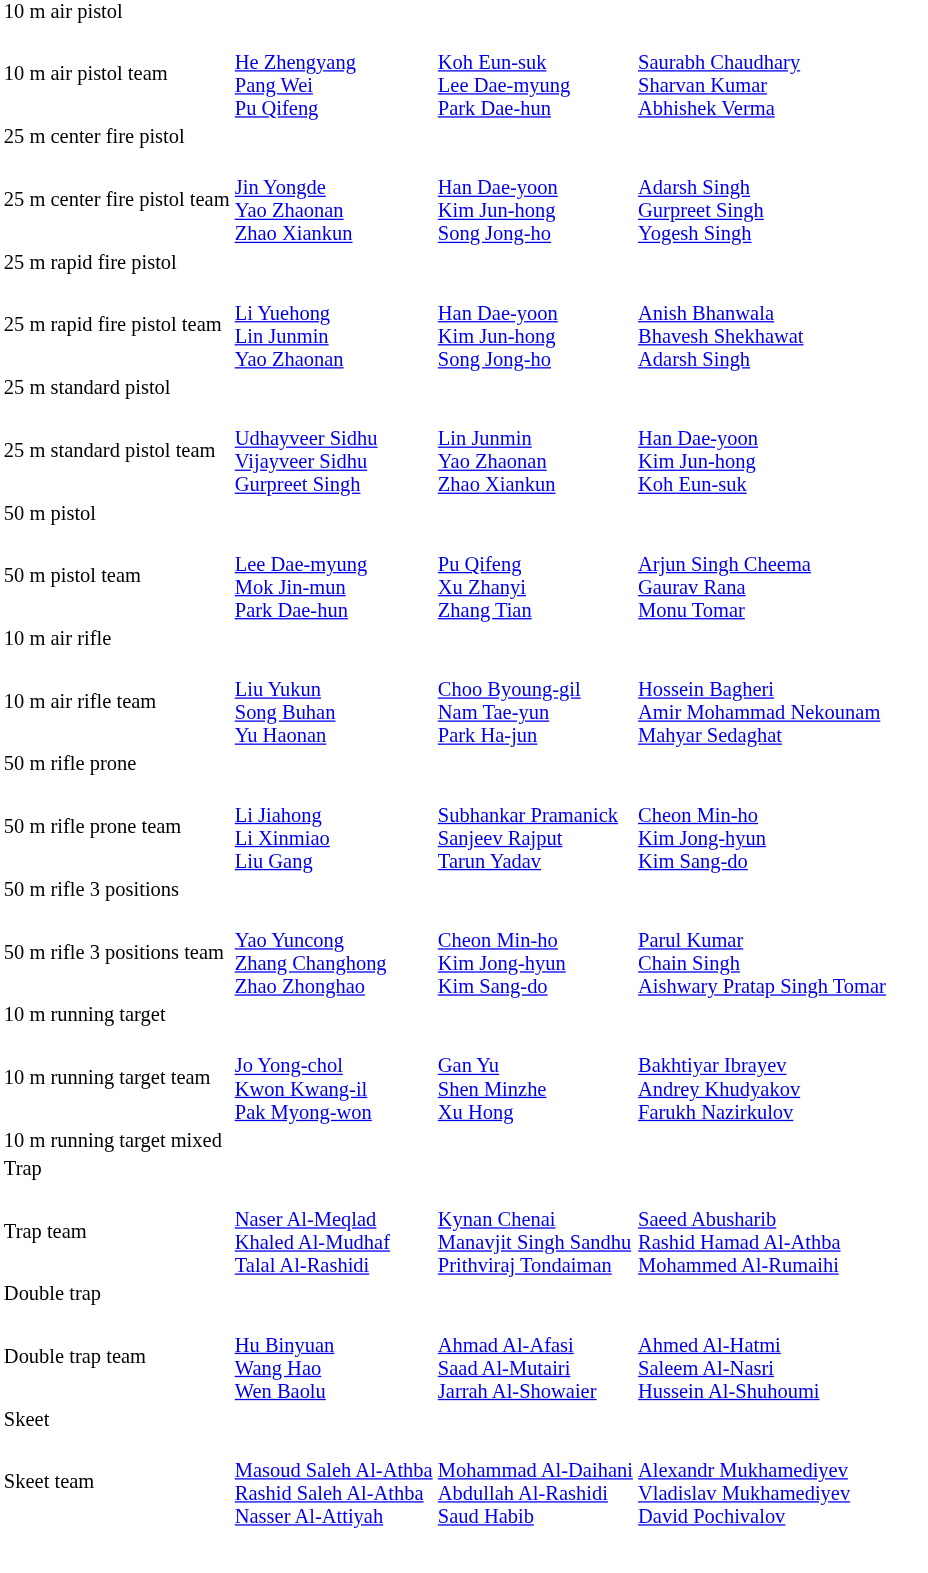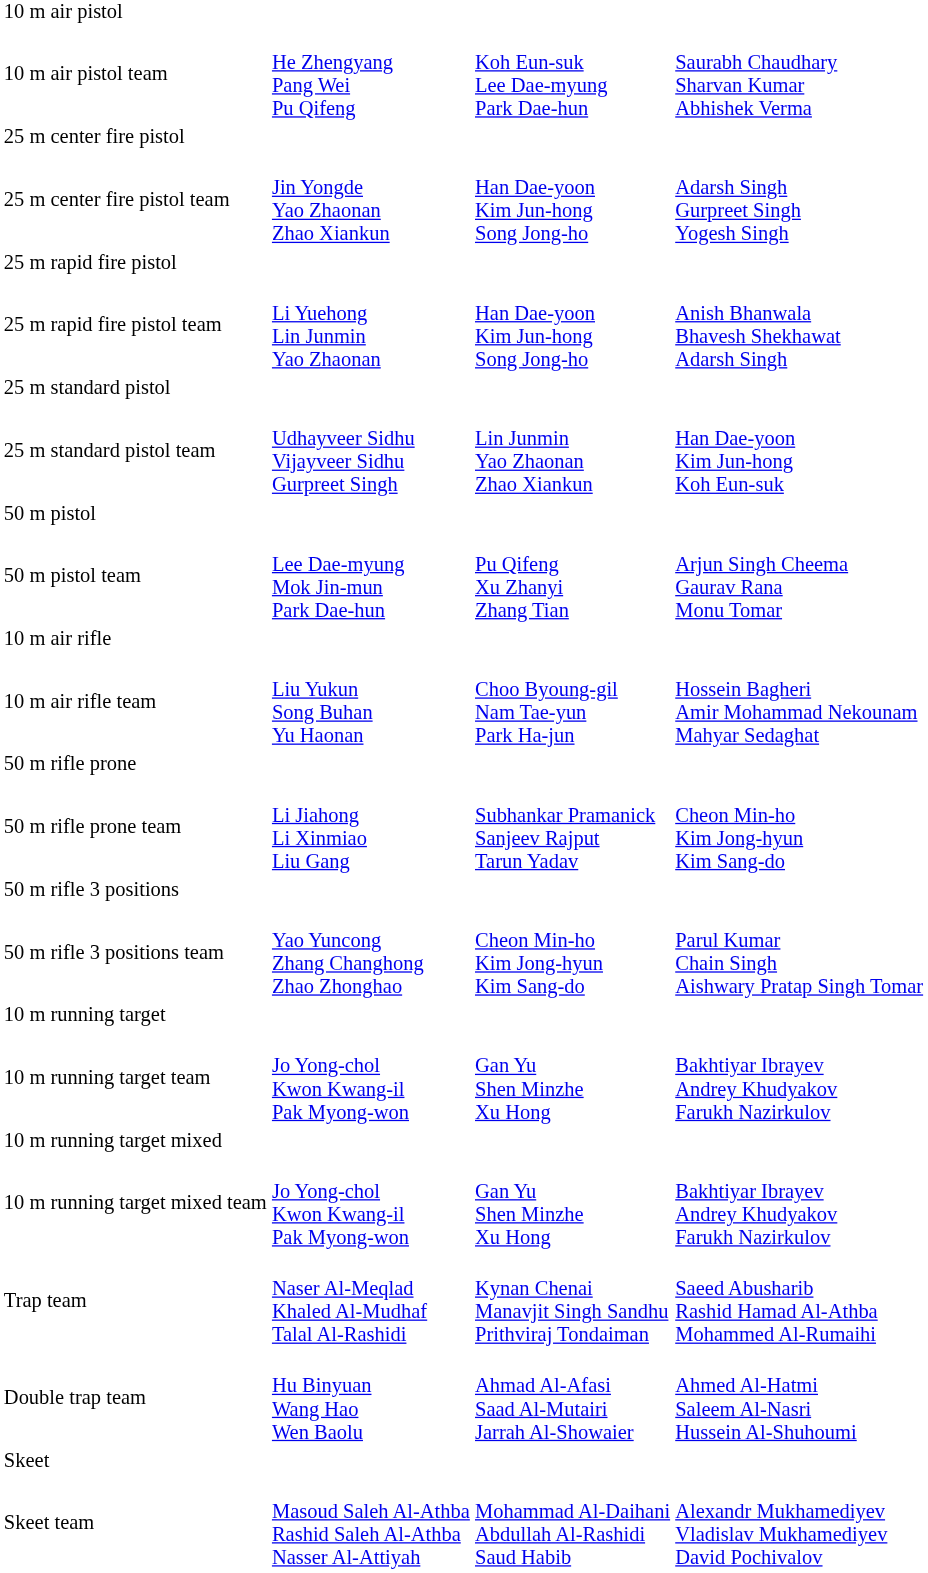+ row: 10 m running target mixed team | Jo Yong-chol Kwon Kwang-il Pak Myong-won | Gan Yu Shen Minzhe Xu Hong | Bakhtiyar Ibrayev Andrey Khudyakov Farukh Nazirkulov
- row: Trap
- row: Double trap
